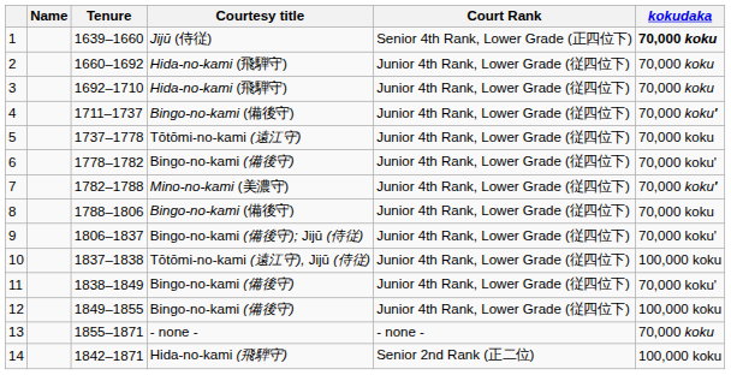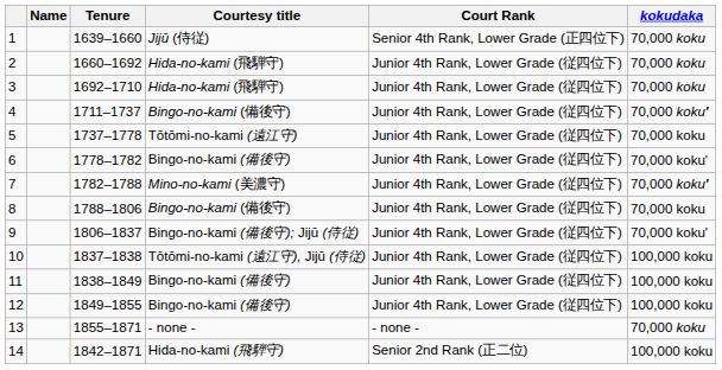1 | kokudaka: bold -> normal
11 | kokudaka: 70,000 koku' -> 100,000 koku
